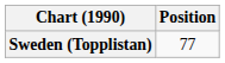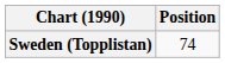Sweden (Topplistan) | Position: 77 -> 74
